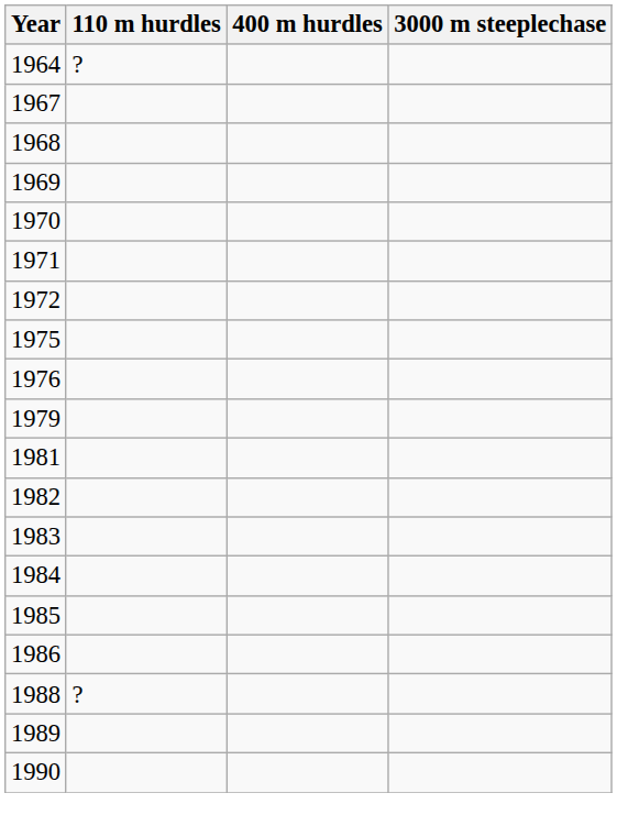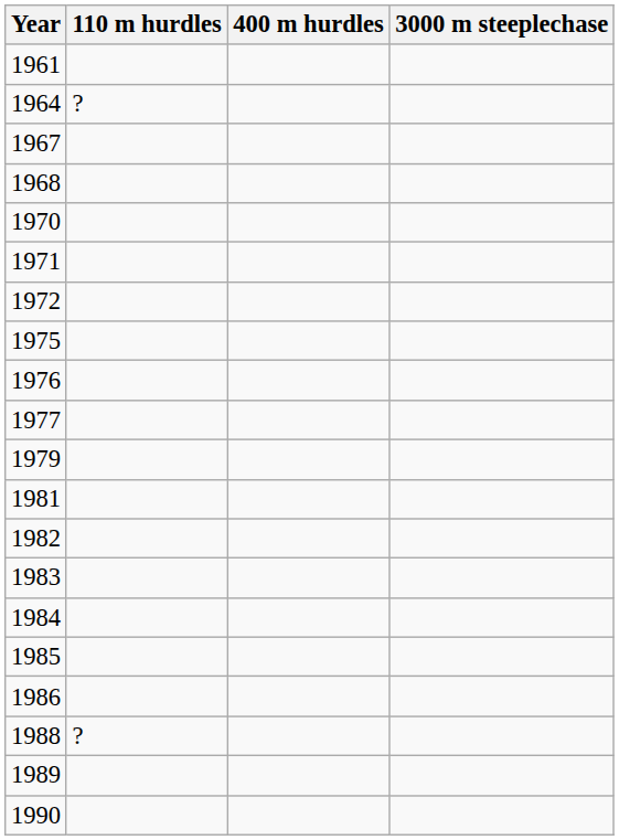+ row: 1961
- row: 1969
+ row: 1977
